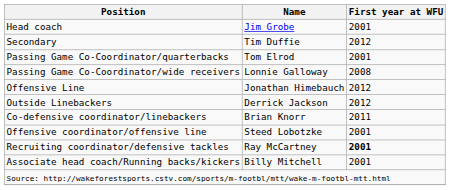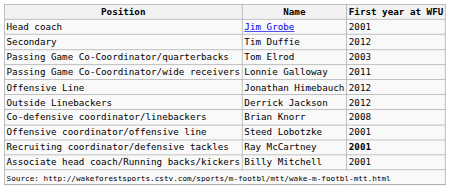Passing Game Co-Coordinator/quarterbacks | First year at WFU: 2001 -> 2003
Passing Game Co-Coordinator/wide receivers | First year at WFU: 2008 -> 2011
Co-defensive coordinator/linebackers | First year at WFU: 2011 -> 2008
